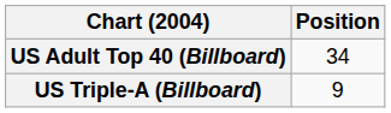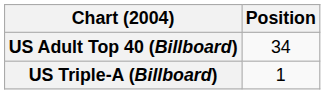US Triple-A (Billboard) | Position: 9 -> 1
